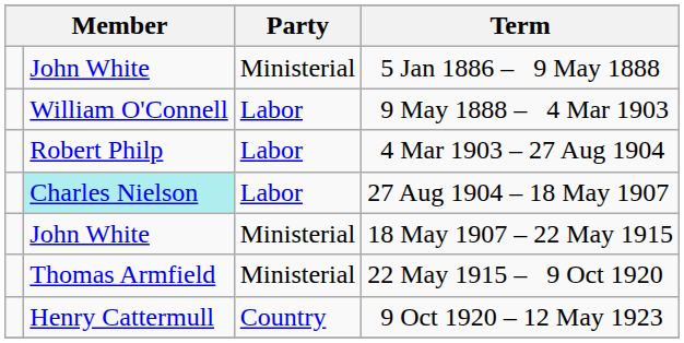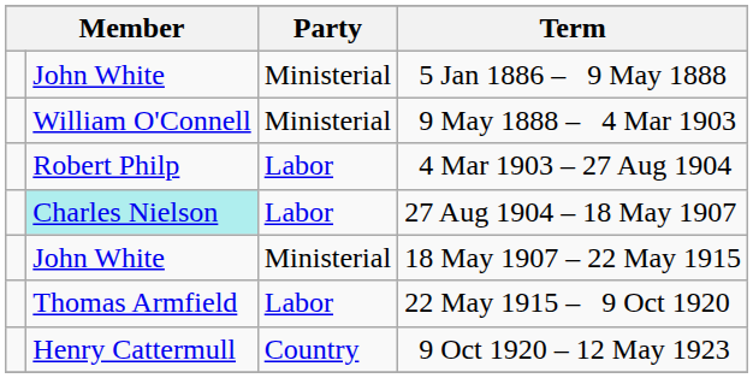9 May 1888 – 4 Mar 1903 | Party: Labor -> Ministerial
22 May 1915 – 9 Oct 1920 | Party: Ministerial -> Labor
